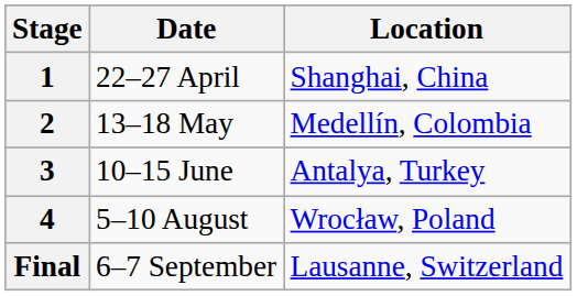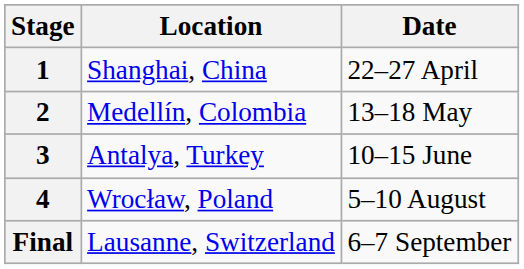columns swapped: Date <-> Location
